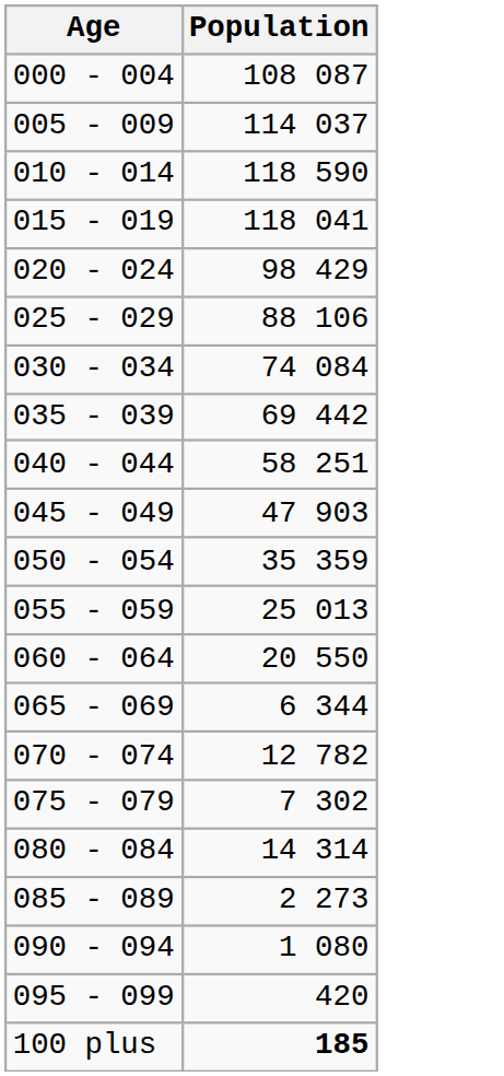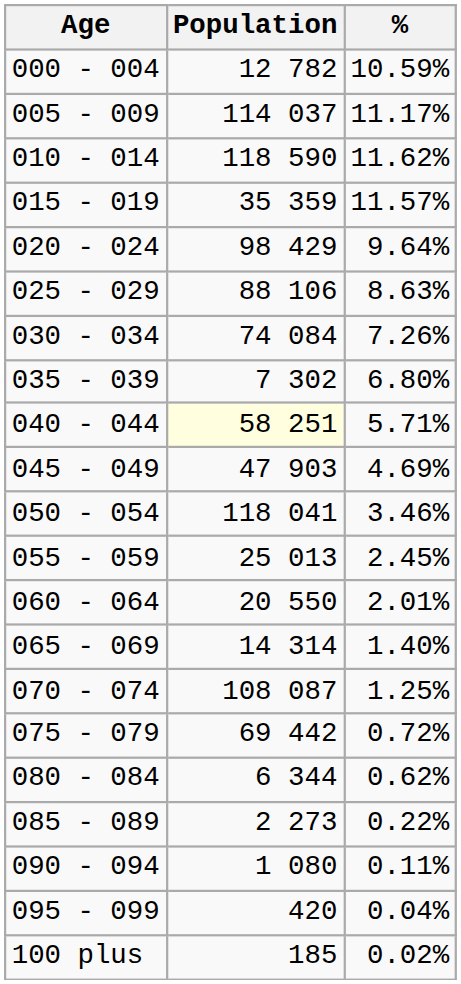+ column: % | 10.59% | 11.17% | 11.62% | 11.57% | 9.64% | 8.63% | 7.26% | 6.80% | 5.71% | 4.69% | 3.46% | 2.45% | 2.01% | 1.40% | 1.25% | 0.72% | 0.62% | 0.22% | 0.11% | 0.04% | 0.02%
000 - 004 | Population: 108 087 -> 12 782
015 - 019 | Population: 118 041 -> 35 359
035 - 039 | Population: 69 442 -> 7 302
040 - 044 | Population: no background -> lightyellow background
050 - 054 | Population: 35 359 -> 118 041
065 - 069 | Population: 6 344 -> 14 314
070 - 074 | Population: 12 782 -> 108 087
075 - 079 | Population: 7 302 -> 69 442
080 - 084 | Population: 14 314 -> 6 344
100 plus | Population: bold -> normal
